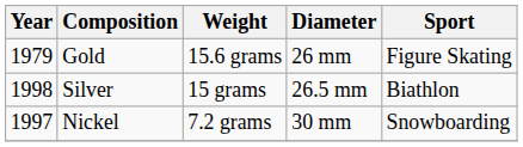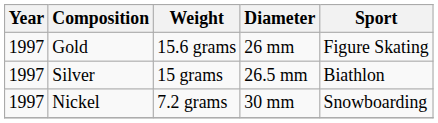Gold | Year: 1979 -> 1997
Silver | Year: 1998 -> 1997
